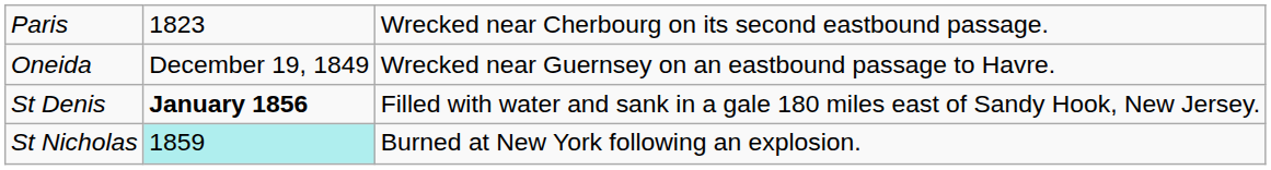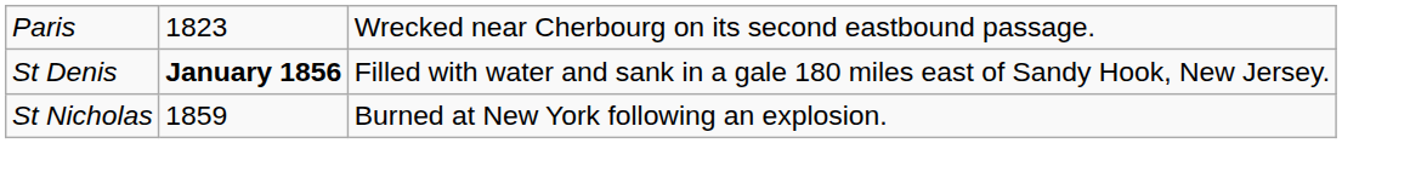- row: Oneida | December 19, 1849 | Wrecked near Guernsey on an eastbound passage to Havre.
St Nicholas | column 2: paleturquoise background -> no background
